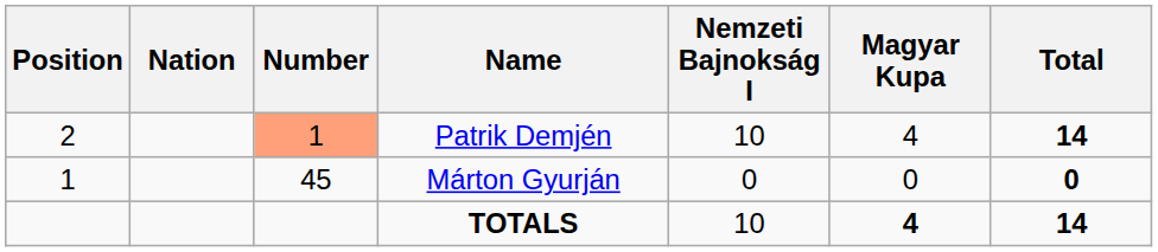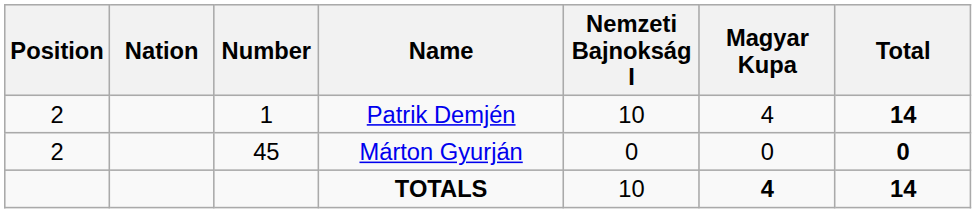Patrik Demjén | Number: lightsalmon background -> no background
Márton Gyurján | Position: 1 -> 2
